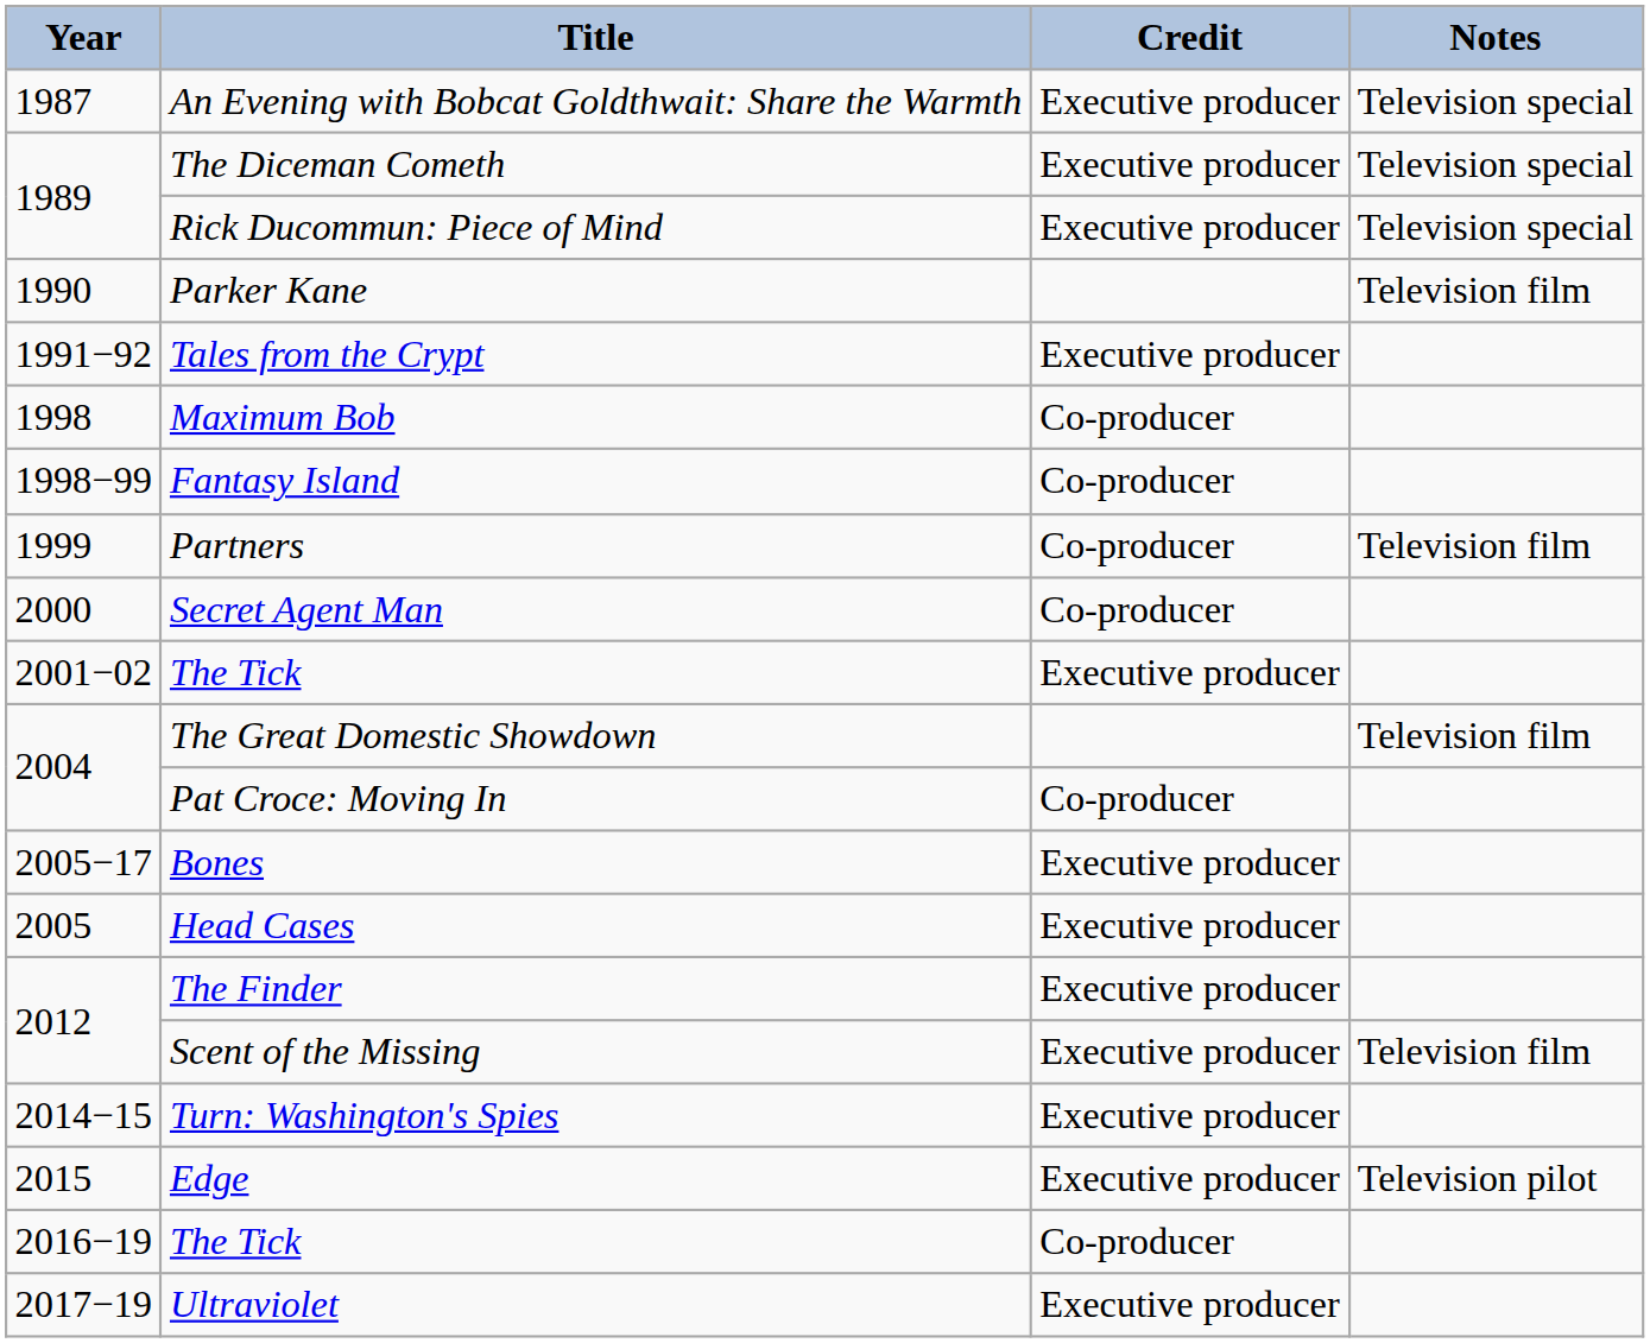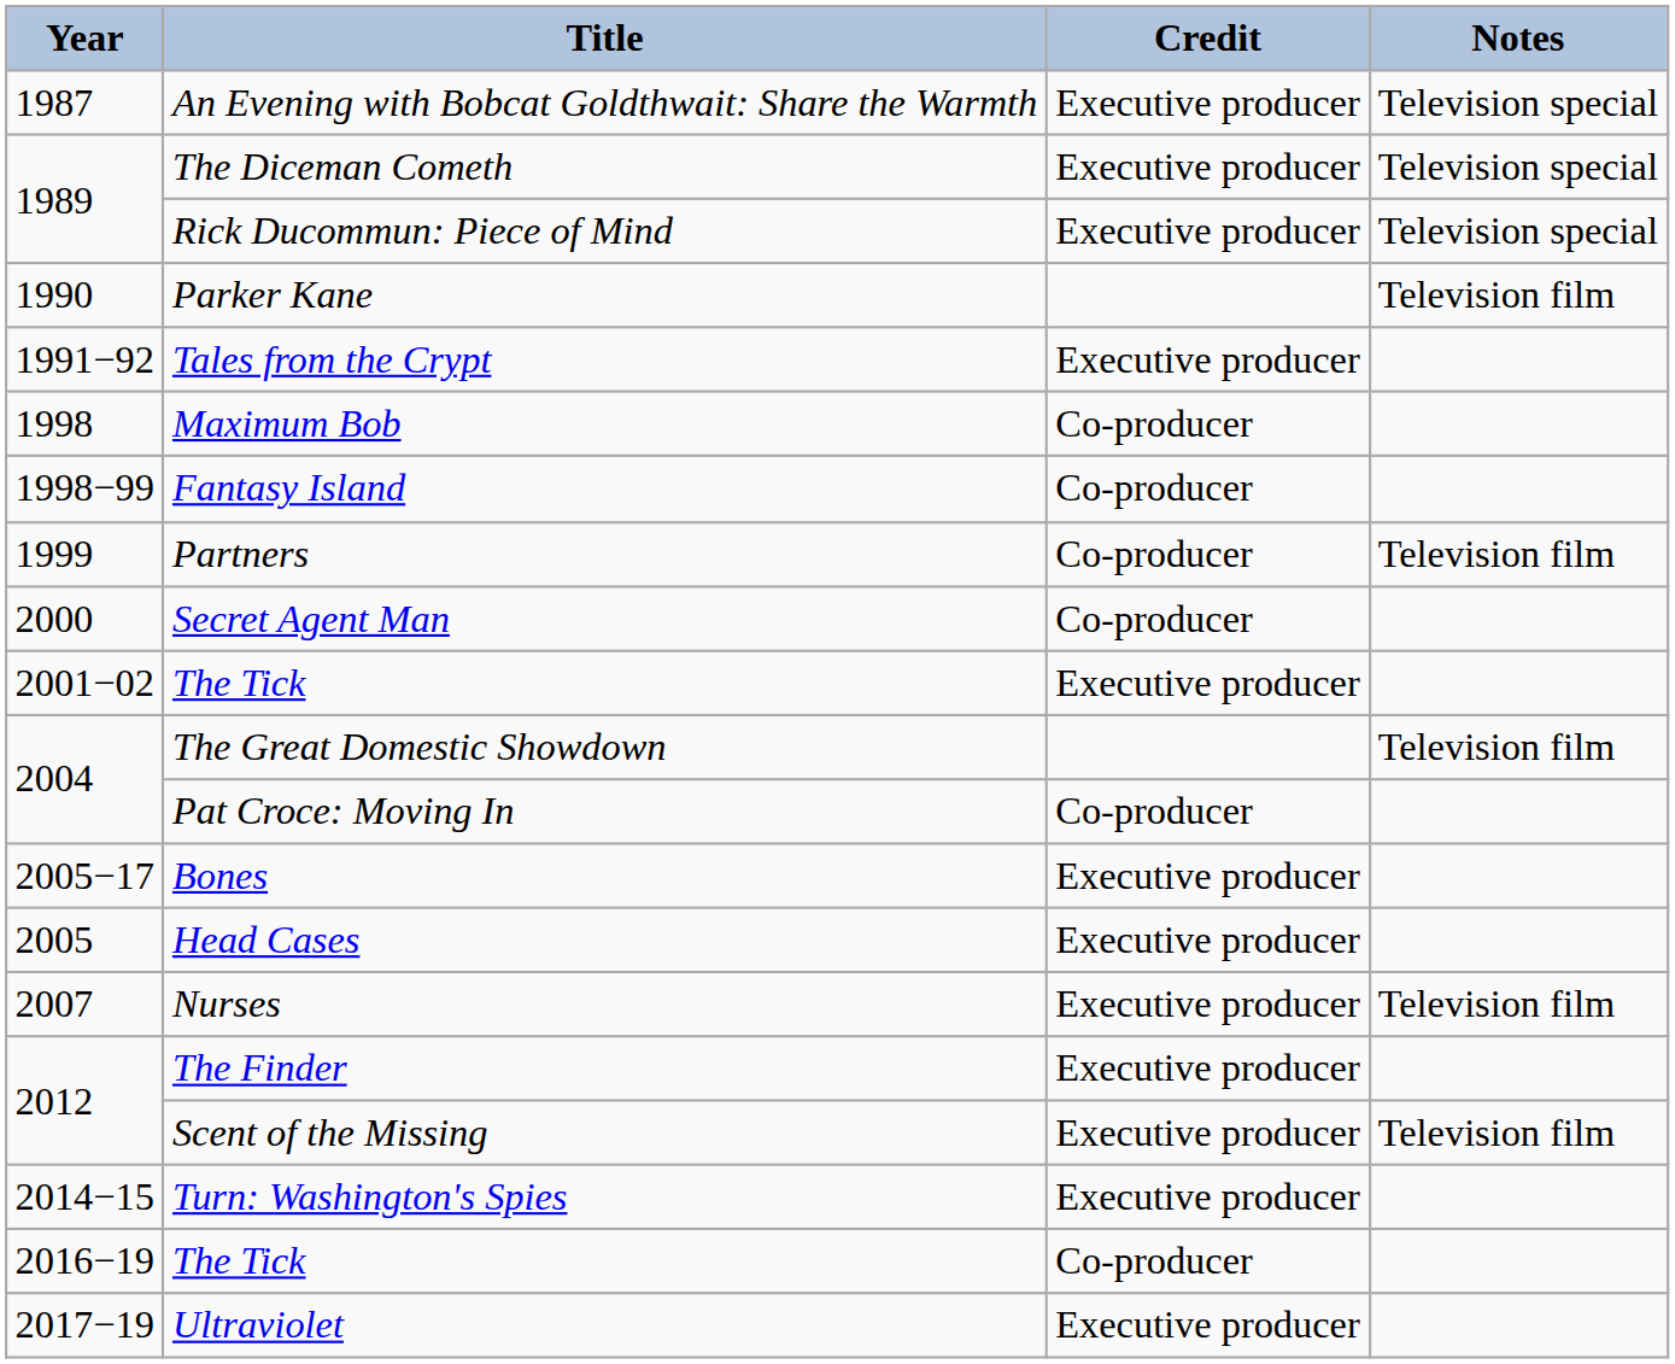+ row: 2007 | Nurses | Executive producer | Television film
- row: 2015 | Edge | Executive producer | Television pilot
